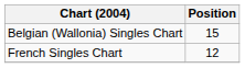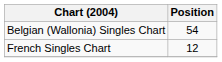Belgian (Wallonia) Singles Chart | Position: 15 -> 54
